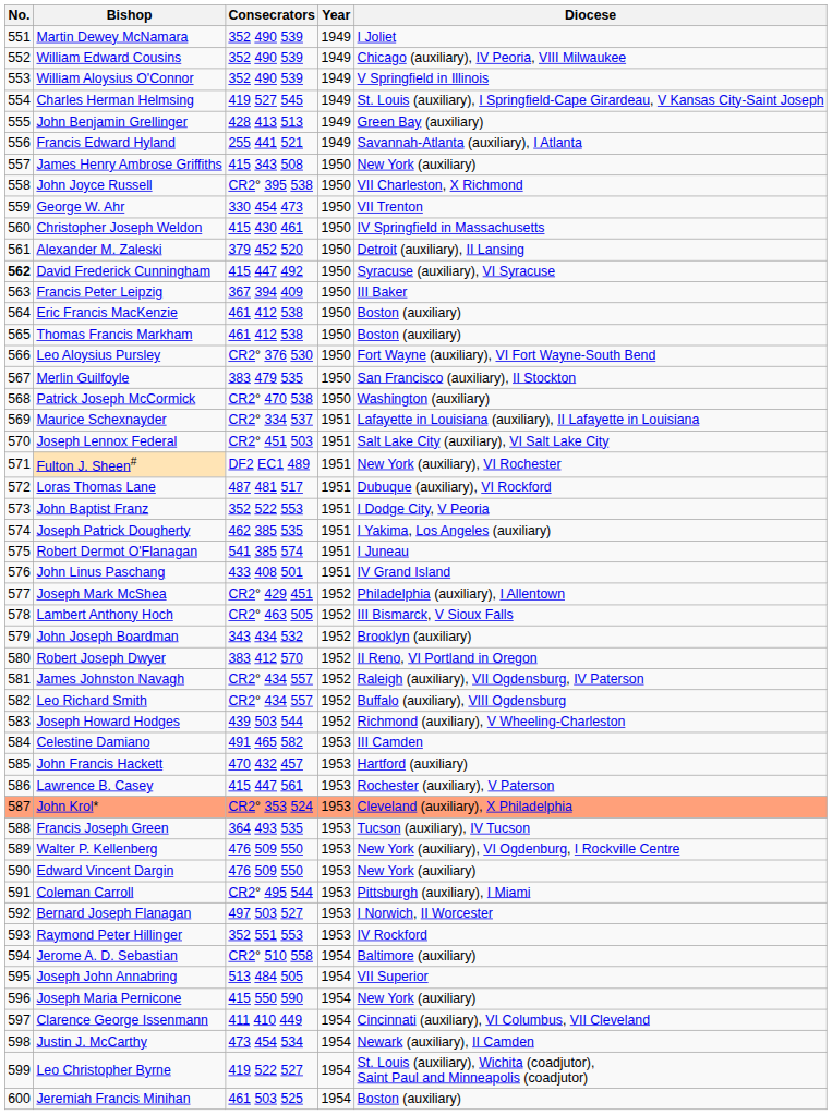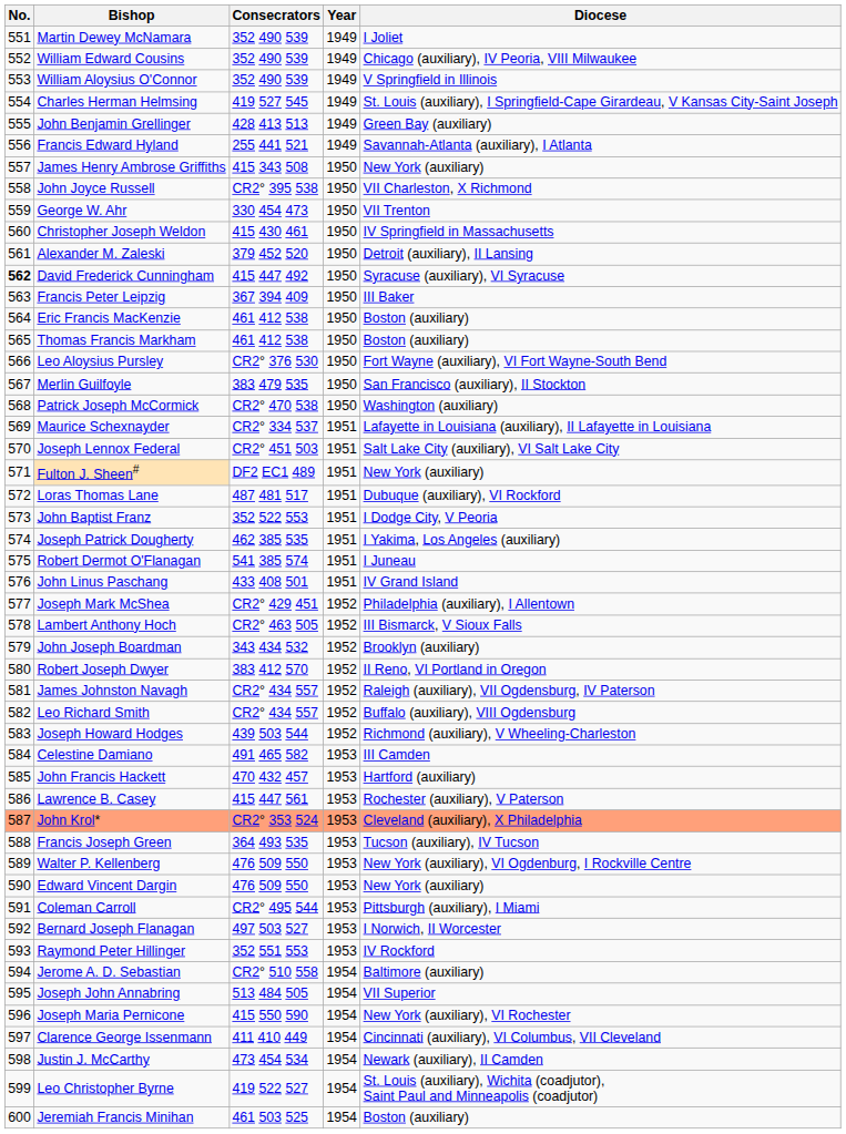Fulton J. Sheen# | Diocese: New York (auxiliary), VI Rochester -> New York (auxiliary)
Joseph Maria Pernicone | Diocese: New York (auxiliary) -> New York (auxiliary), VI Rochester
